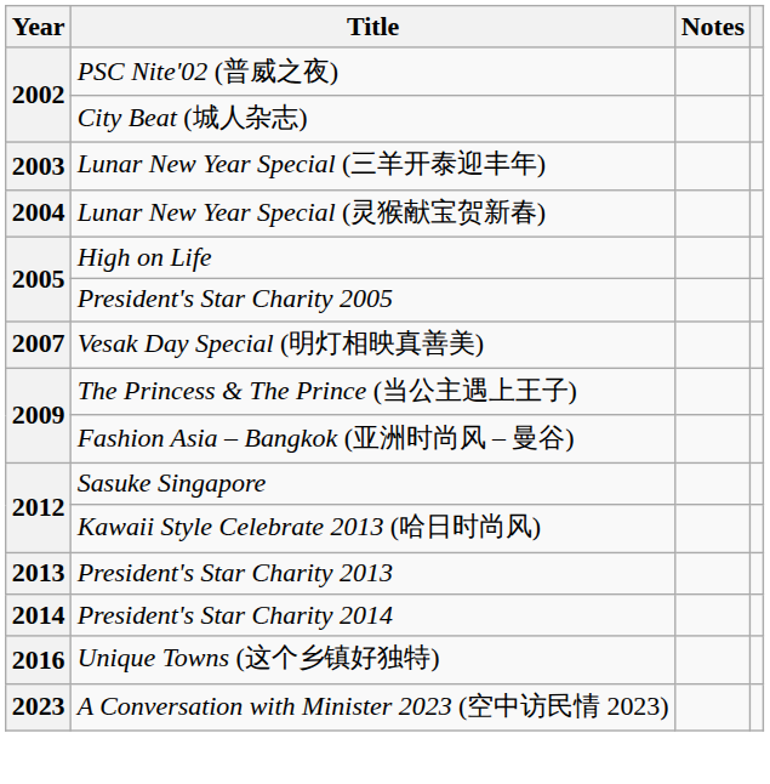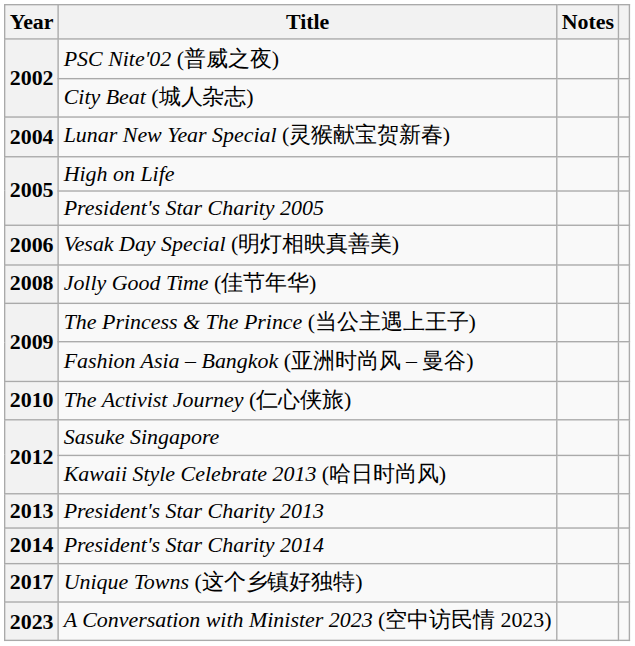- row: 2003 | Lunar New Year Special (三羊开泰迎丰年)
Vesak Day Special (明灯相映真善美) | Year: 2007 -> 2006
+ row: 2008 | Jolly Good Time (佳节年华)
+ row: 2010 | The Activist Journey (仁心侠旅)
Unique Towns (这个乡镇好独特) | Year: 2016 -> 2017
